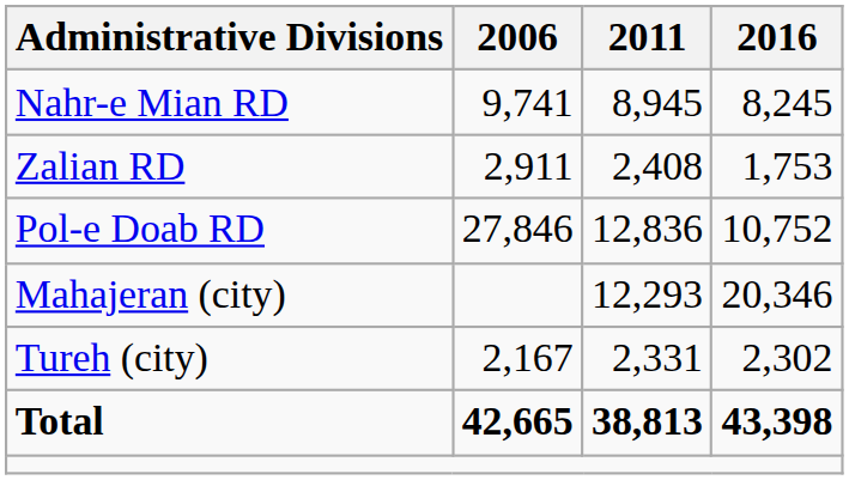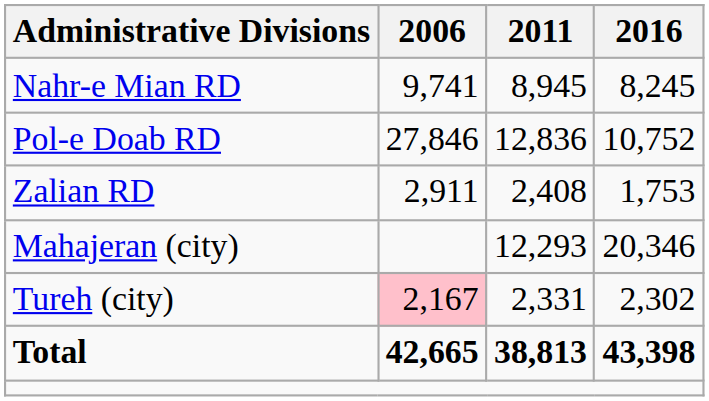rows swapped: Pol-e Doab RD <-> Zalian RD
Tureh (city) | 2006: no background -> pink background
